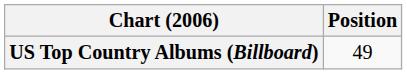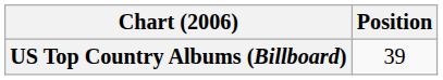US Top Country Albums (Billboard) | Position: 49 -> 39
